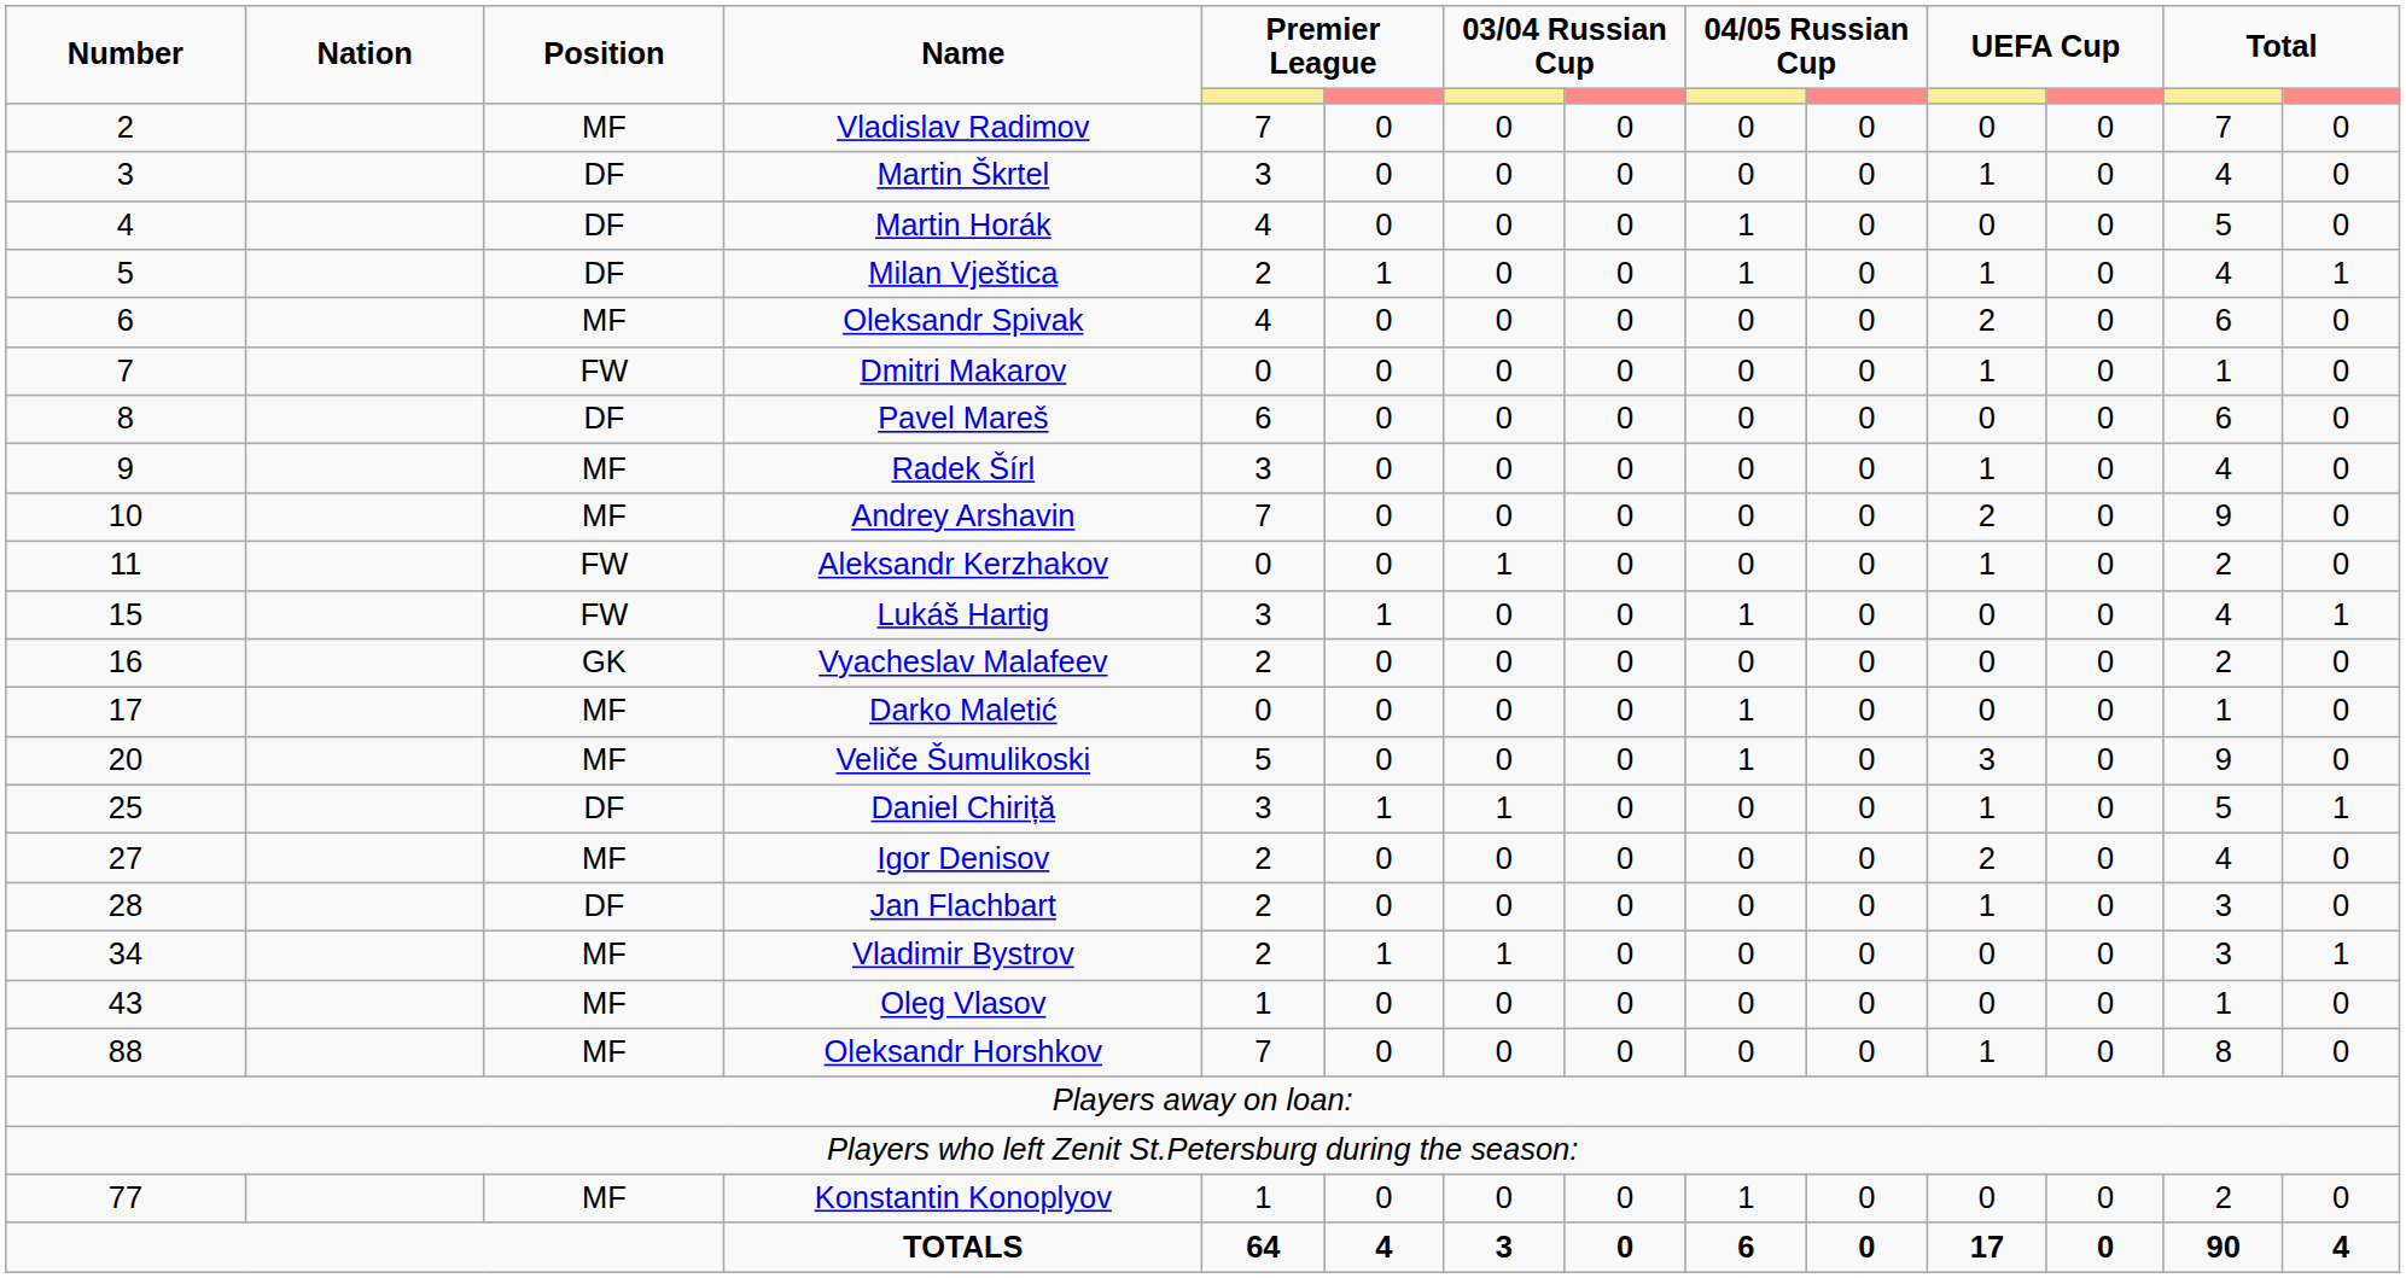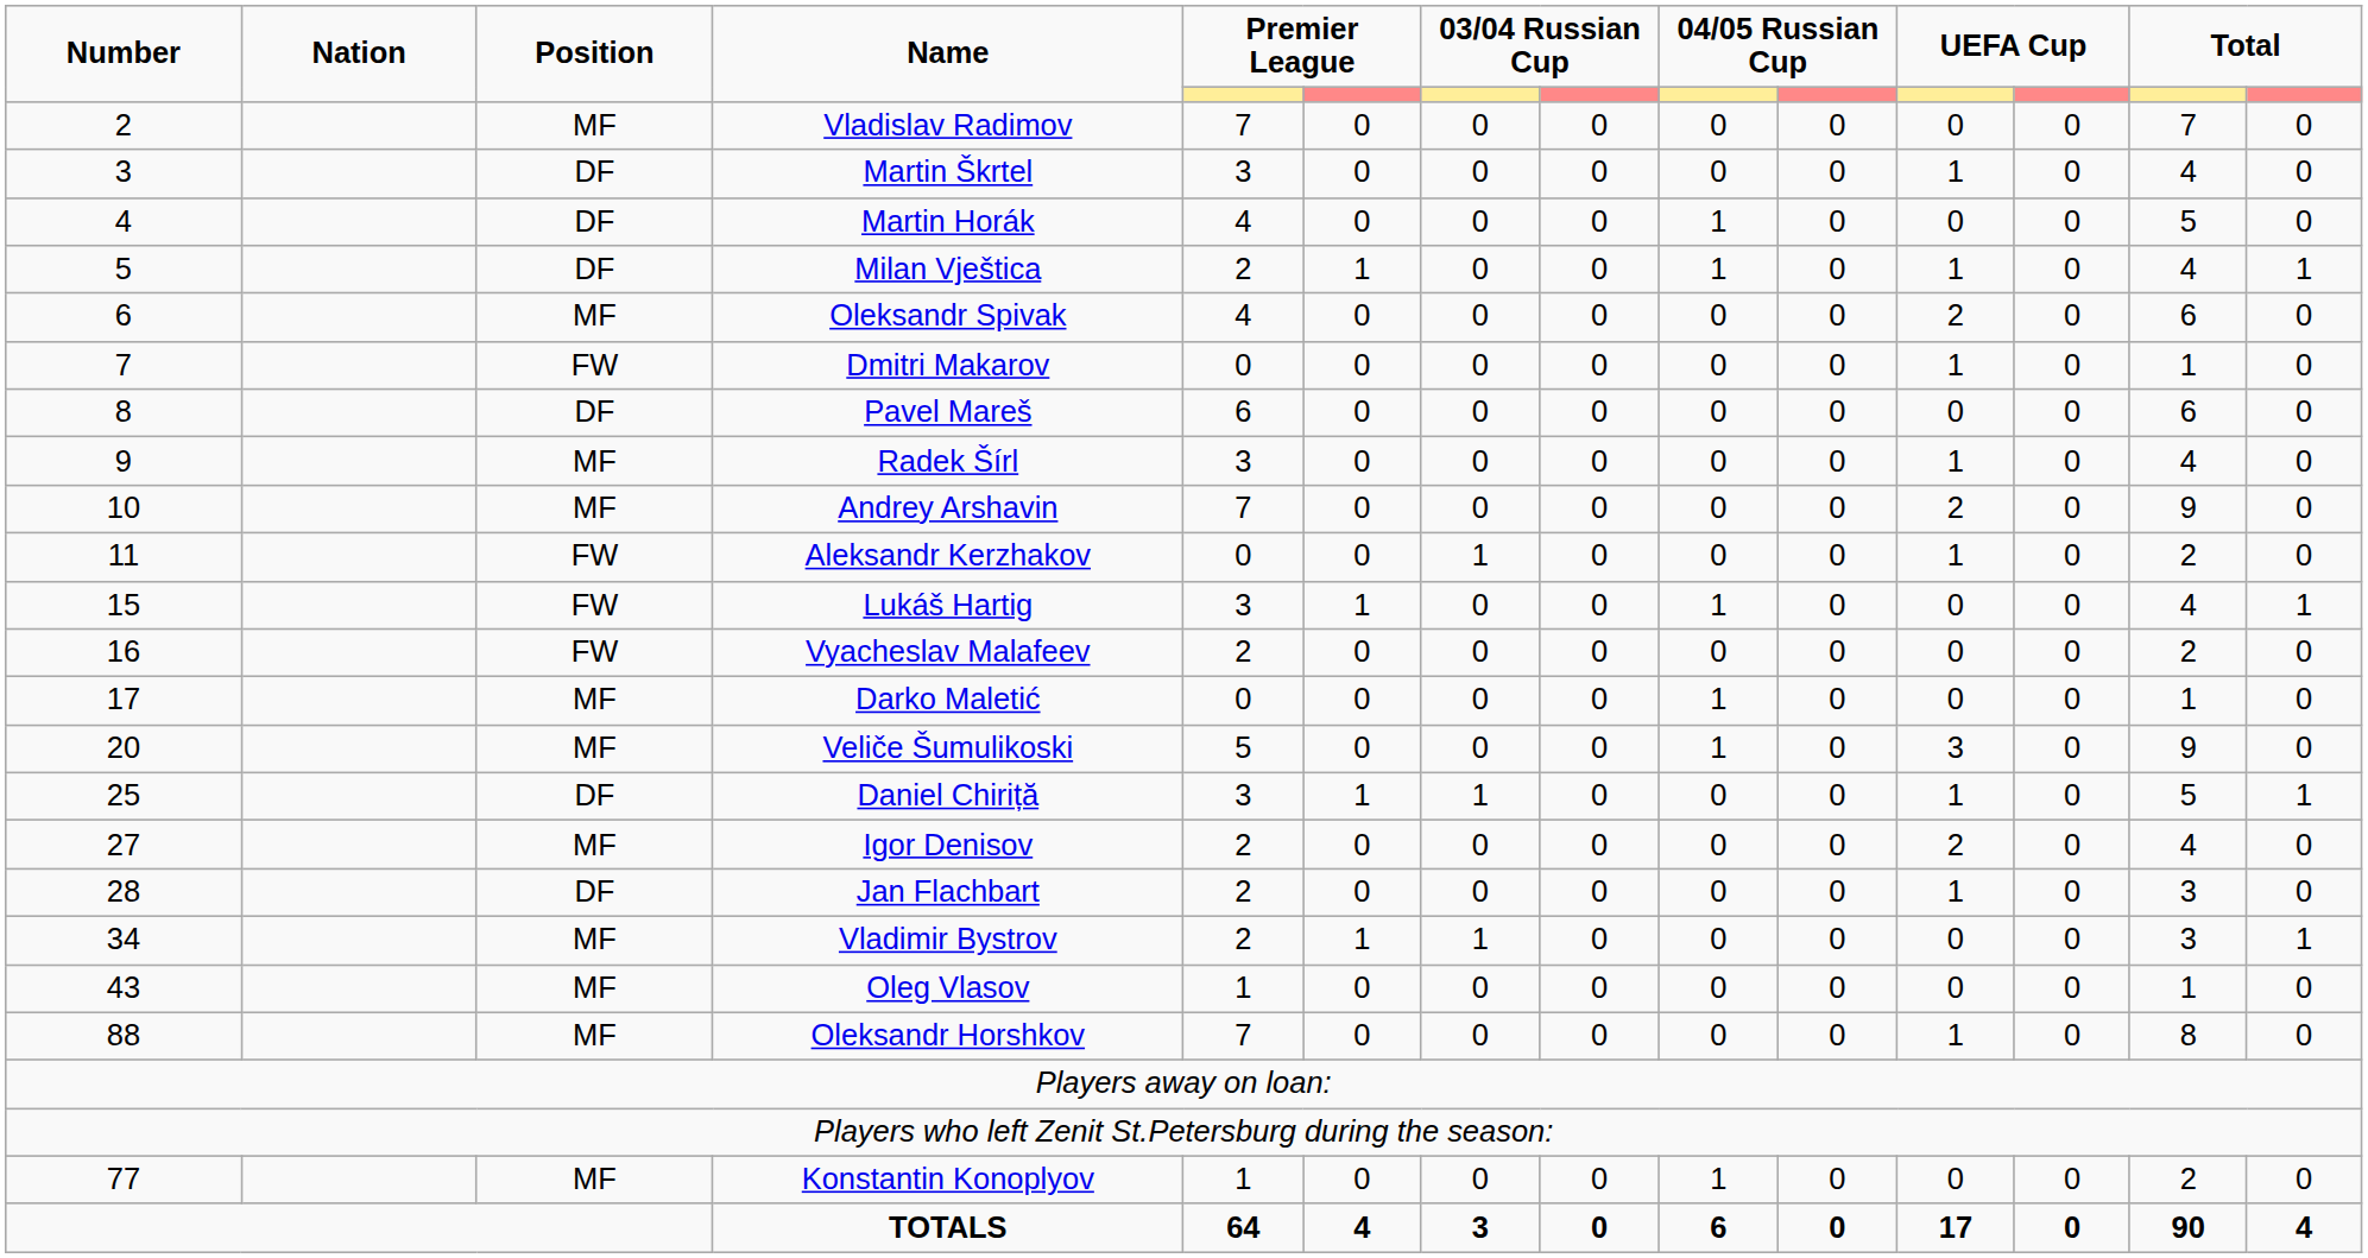Vyacheslav Malafeev | Position: GK -> FW
